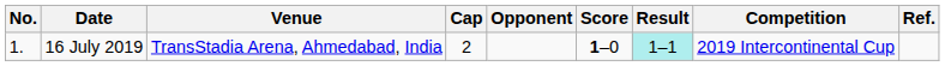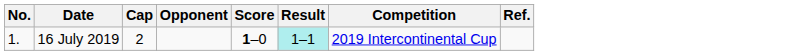- column: Venue | TransStadia Arena, Ahmedabad, India
